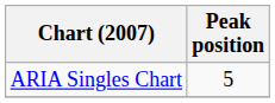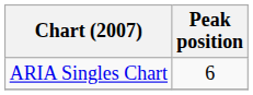ARIA Singles Chart | Peak position: 5 -> 6
